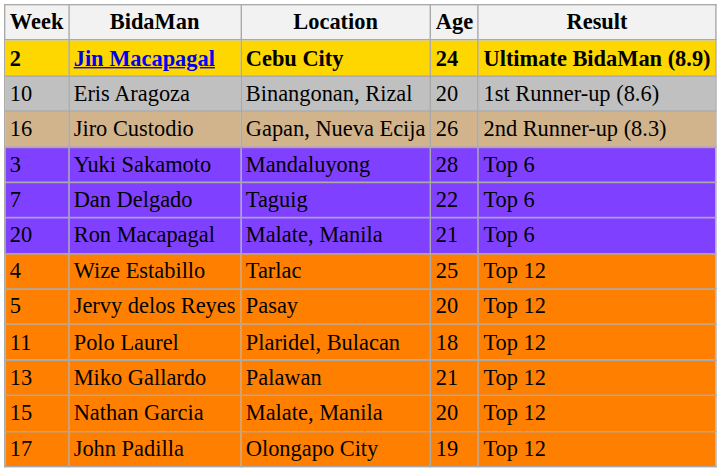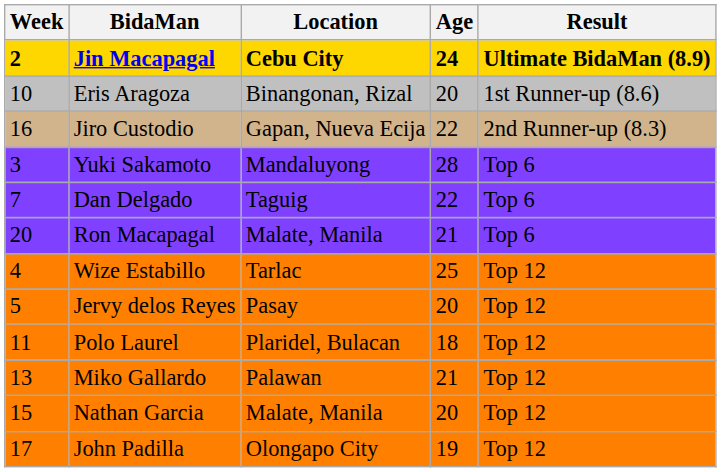Jiro Custodio | Age: 26 -> 22
